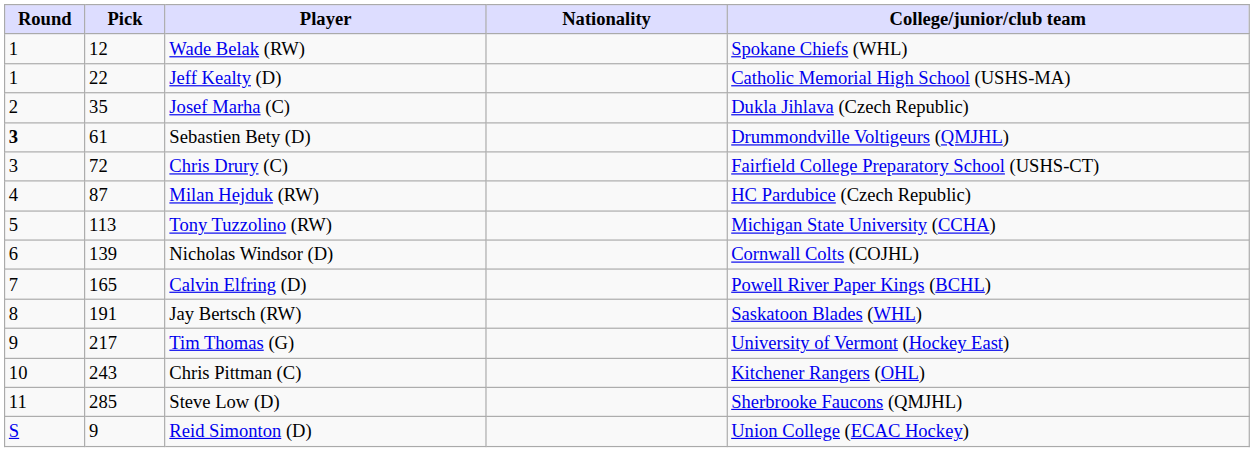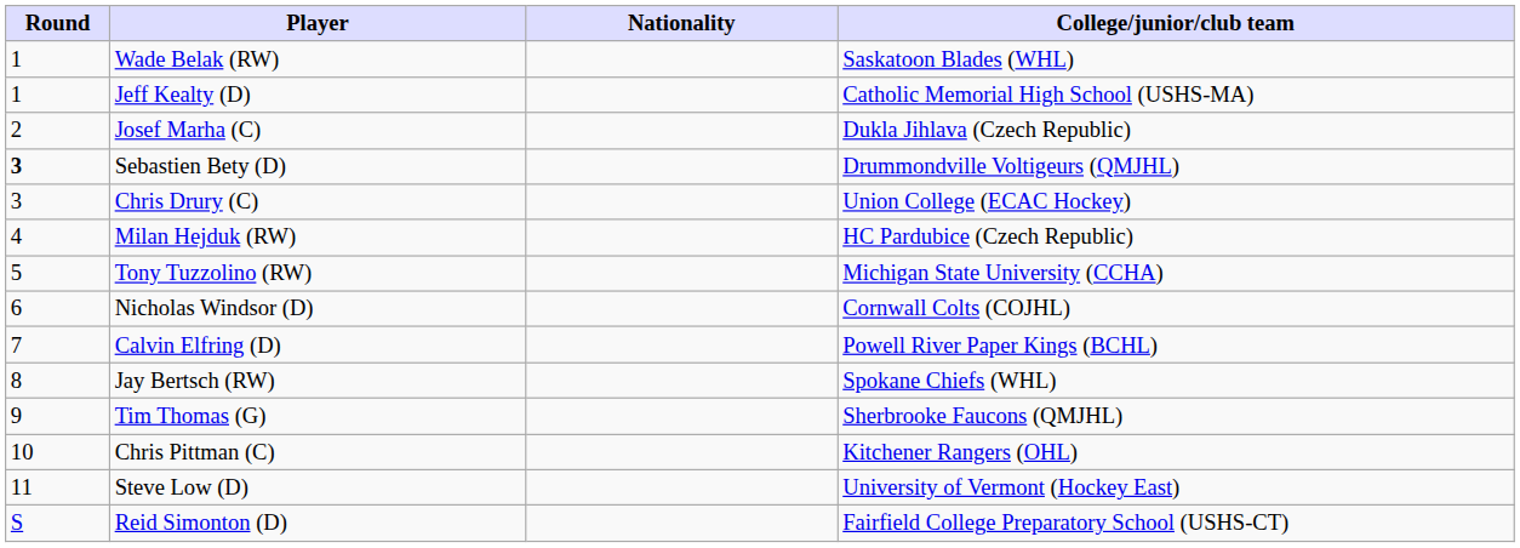- column: Pick | 12 | 22 | 35 | 61 | 72 | 87 | 113 | 139 | 165 | 191 | 217 | 243 | 285 | 9
Wade Belak (RW) | College/junior/club team: Spokane Chiefs (WHL) -> Saskatoon Blades (WHL)
Chris Drury (C) | College/junior/club team: Fairfield College Preparatory School (USHS-CT) -> Union College (ECAC Hockey)
Jay Bertsch (RW) | College/junior/club team: Saskatoon Blades (WHL) -> Spokane Chiefs (WHL)
Tim Thomas (G) | College/junior/club team: University of Vermont (Hockey East) -> Sherbrooke Faucons (QMJHL)
Steve Low (D) | College/junior/club team: Sherbrooke Faucons (QMJHL) -> University of Vermont (Hockey East)
Reid Simonton (D) | College/junior/club team: Union College (ECAC Hockey) -> Fairfield College Preparatory School (USHS-CT)
